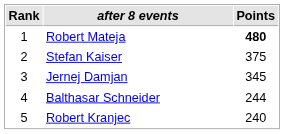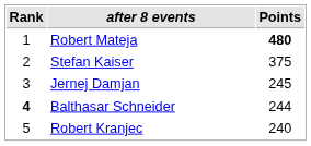Jernej Damjan | Points: 345 -> 245
Balthasar Schneider | Rank: normal -> bold
